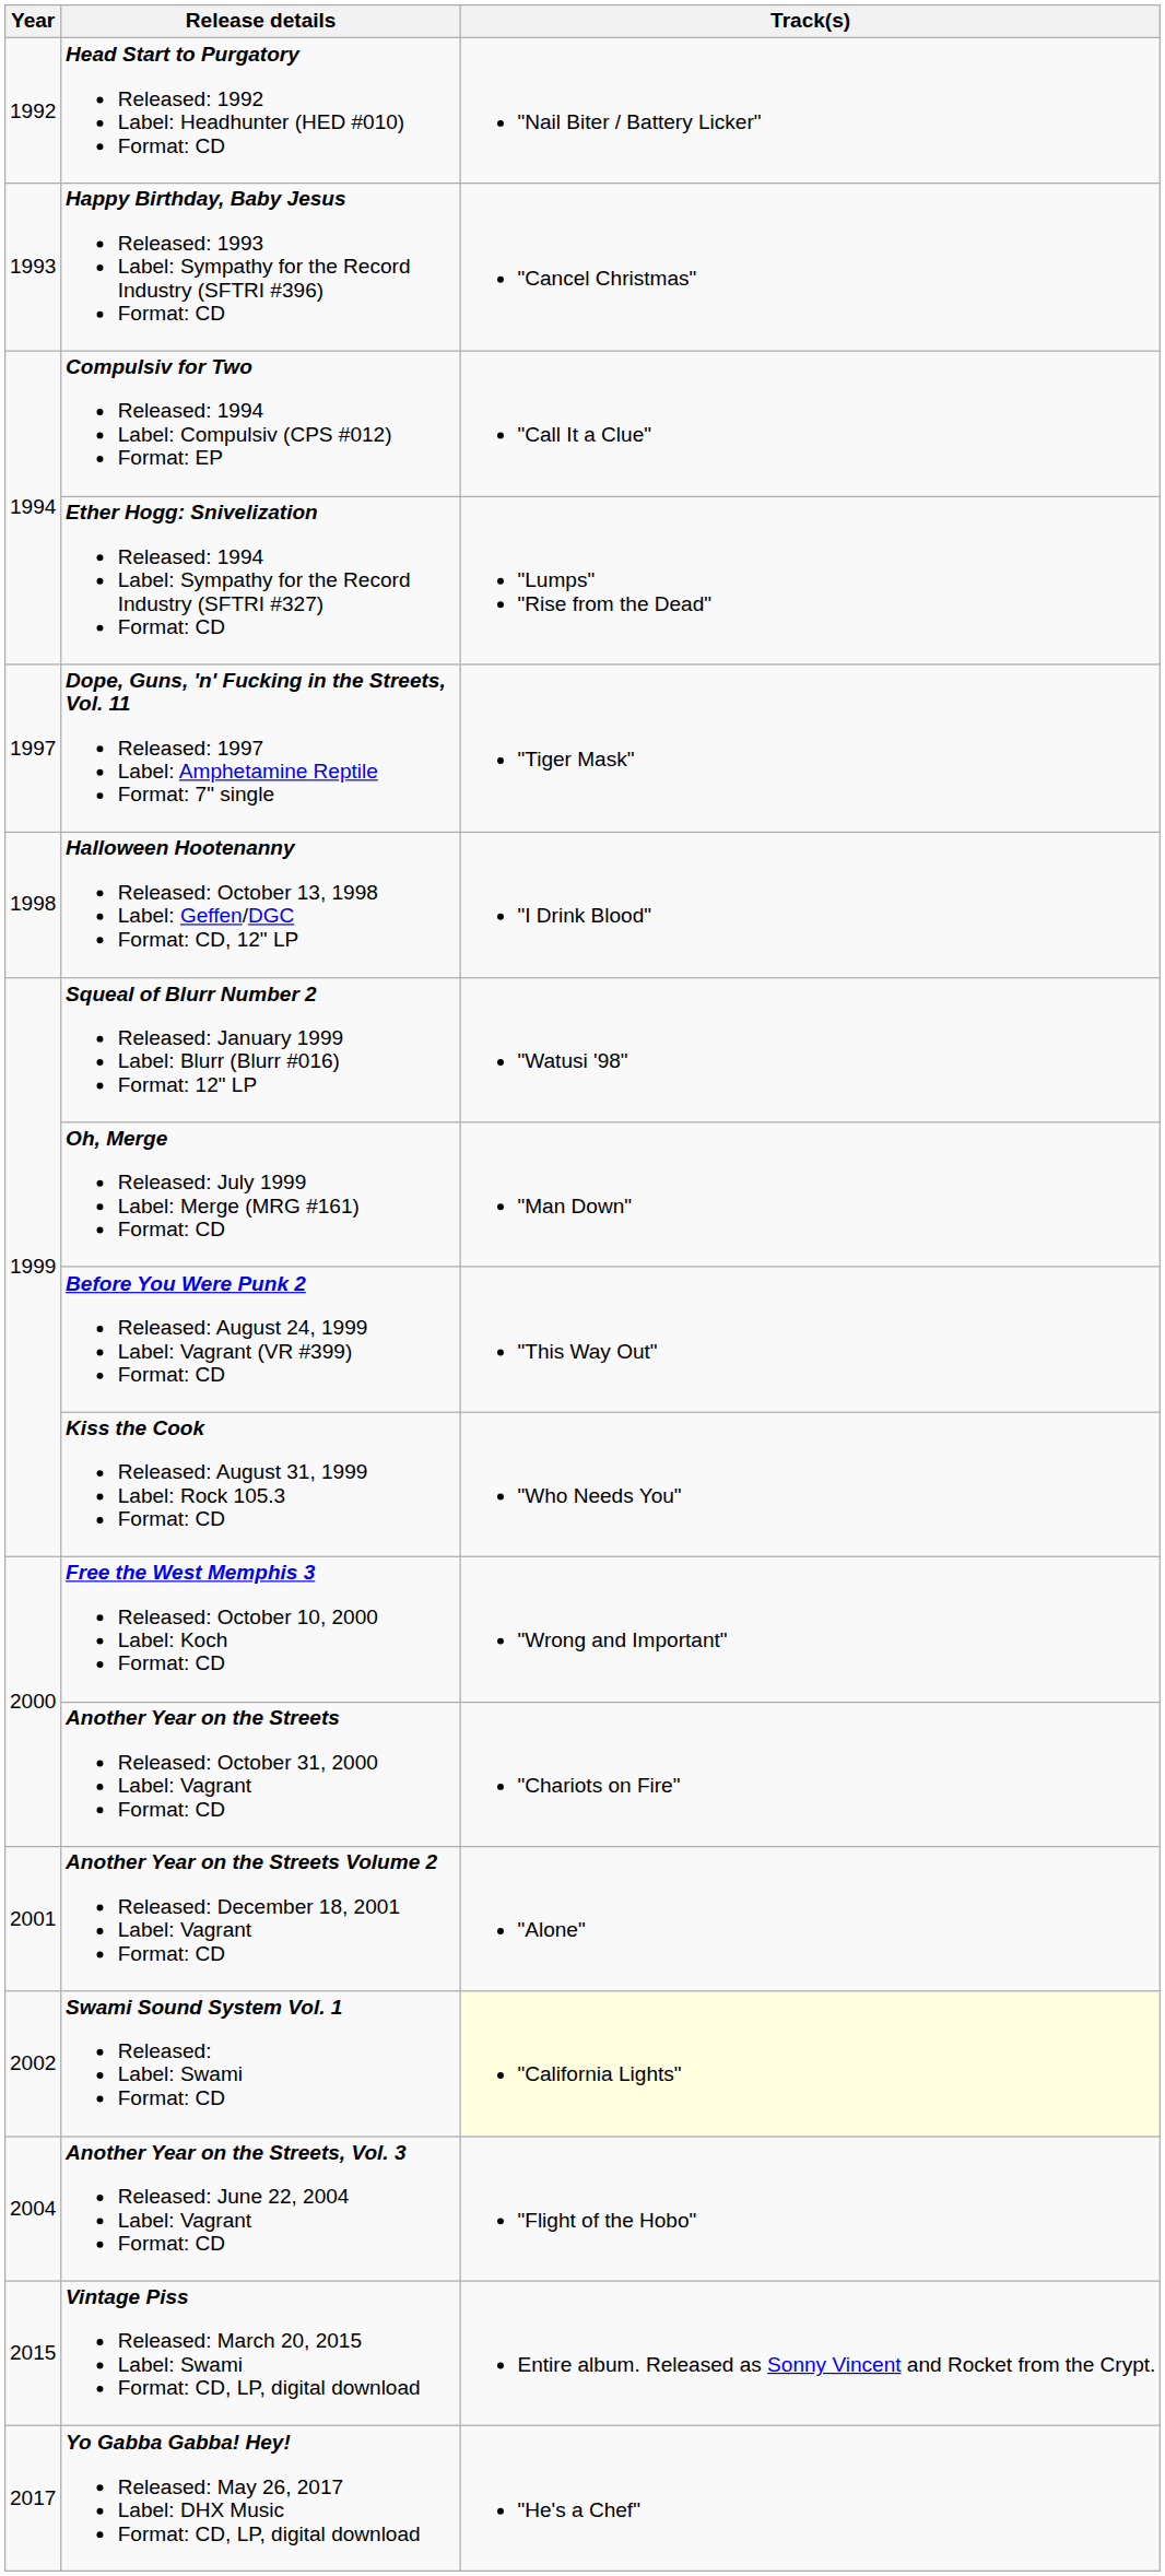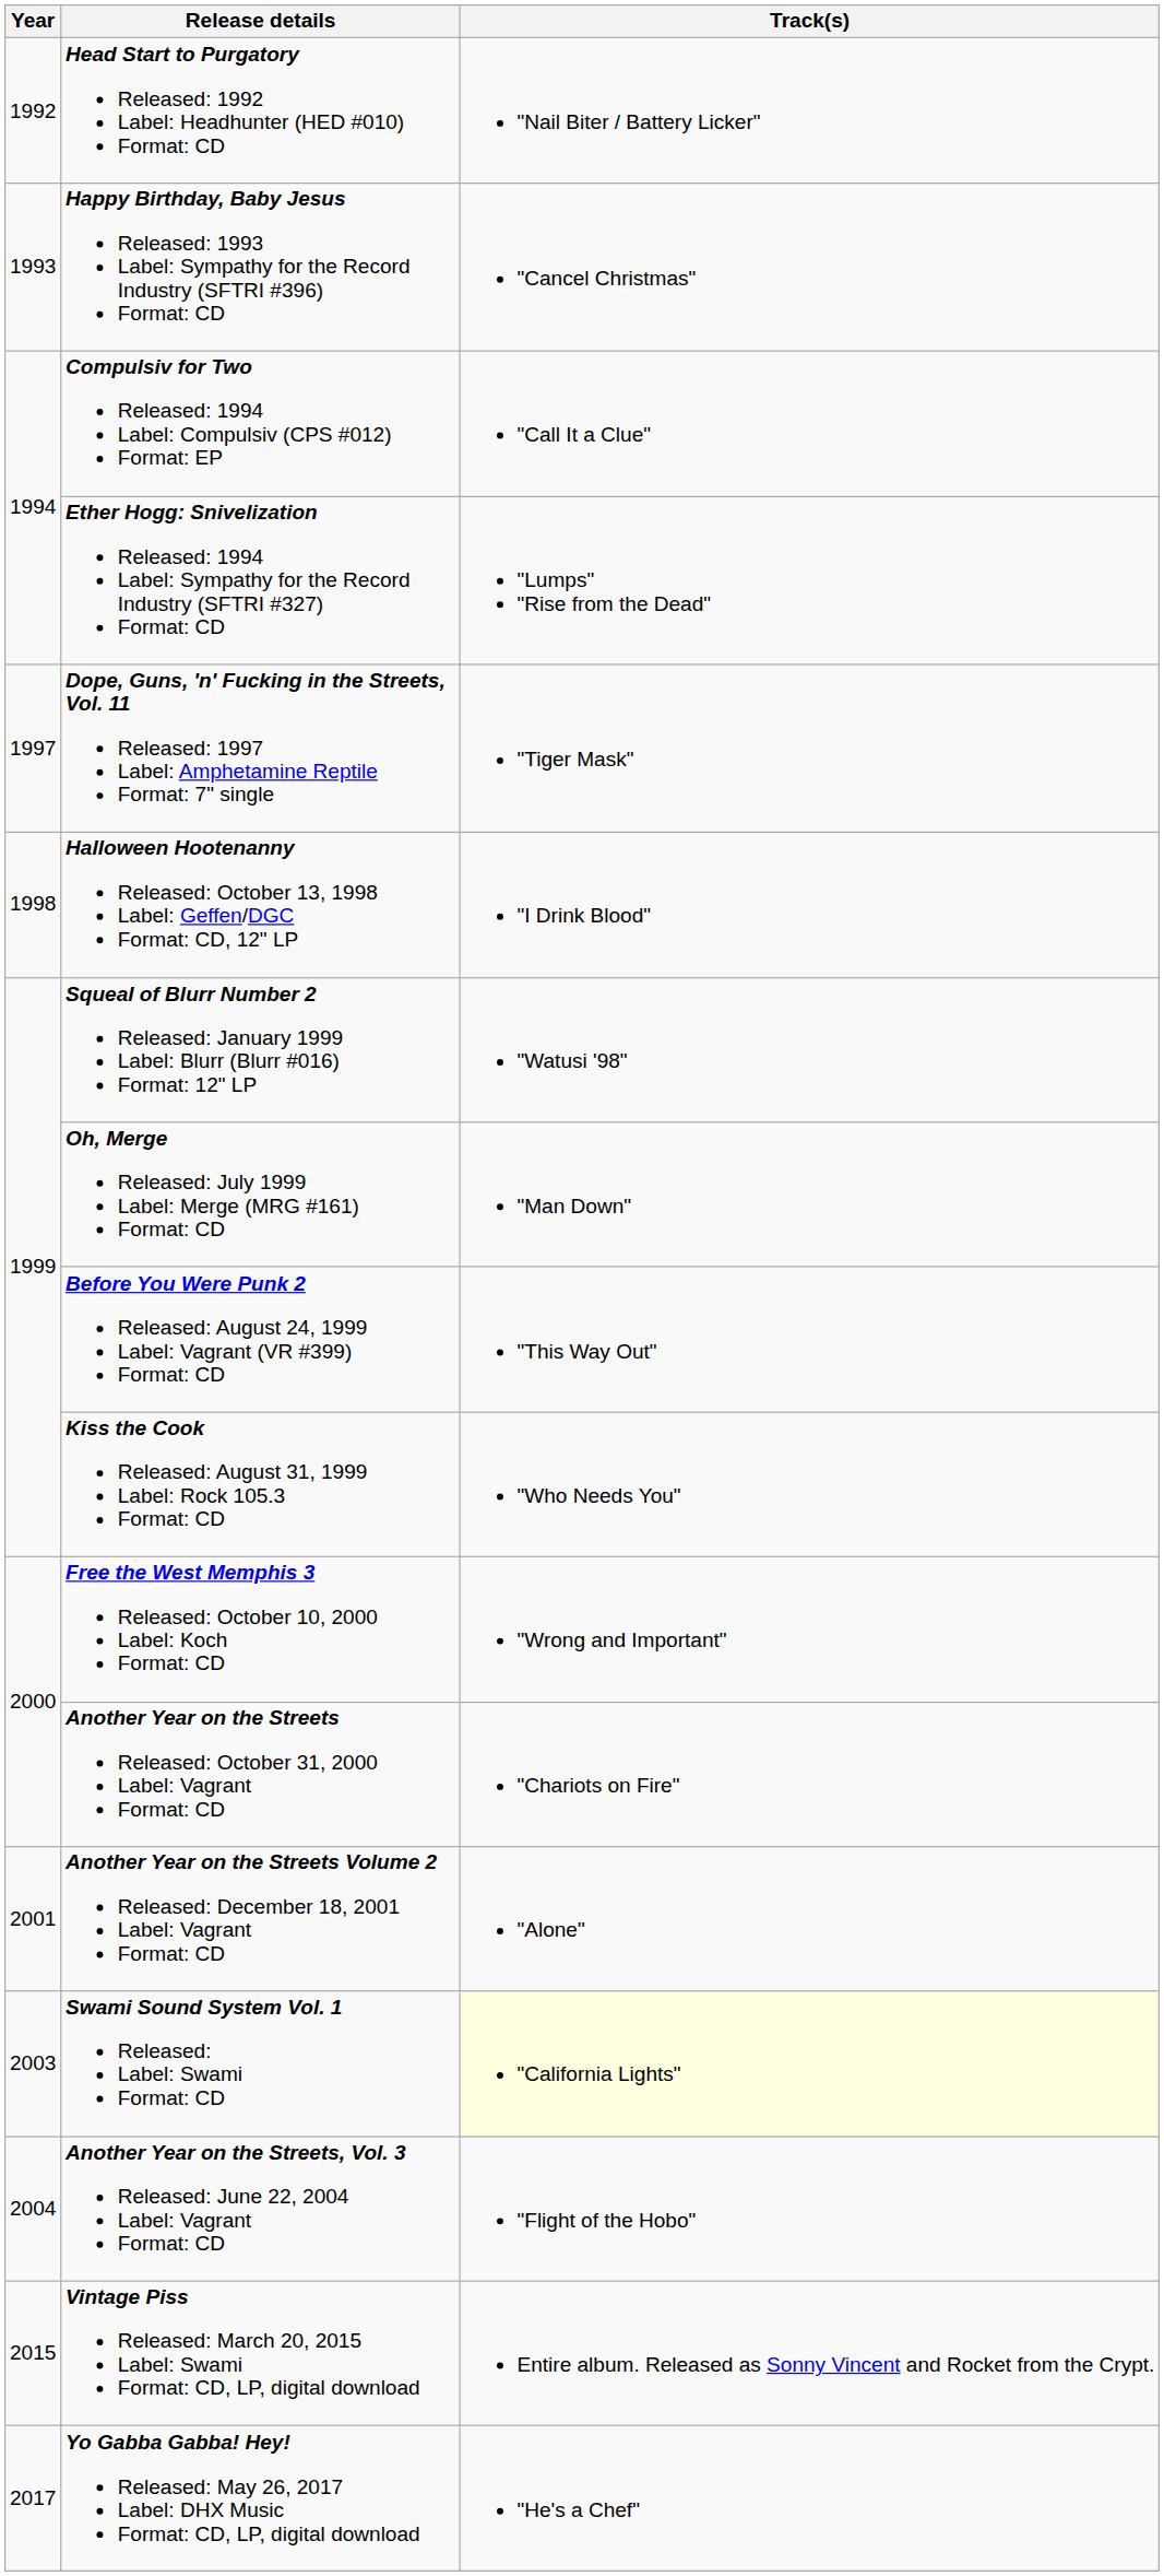Swami Sound System Vol. 1 Released: Label: Swami Format: CD | Year: 2002 -> 2003
